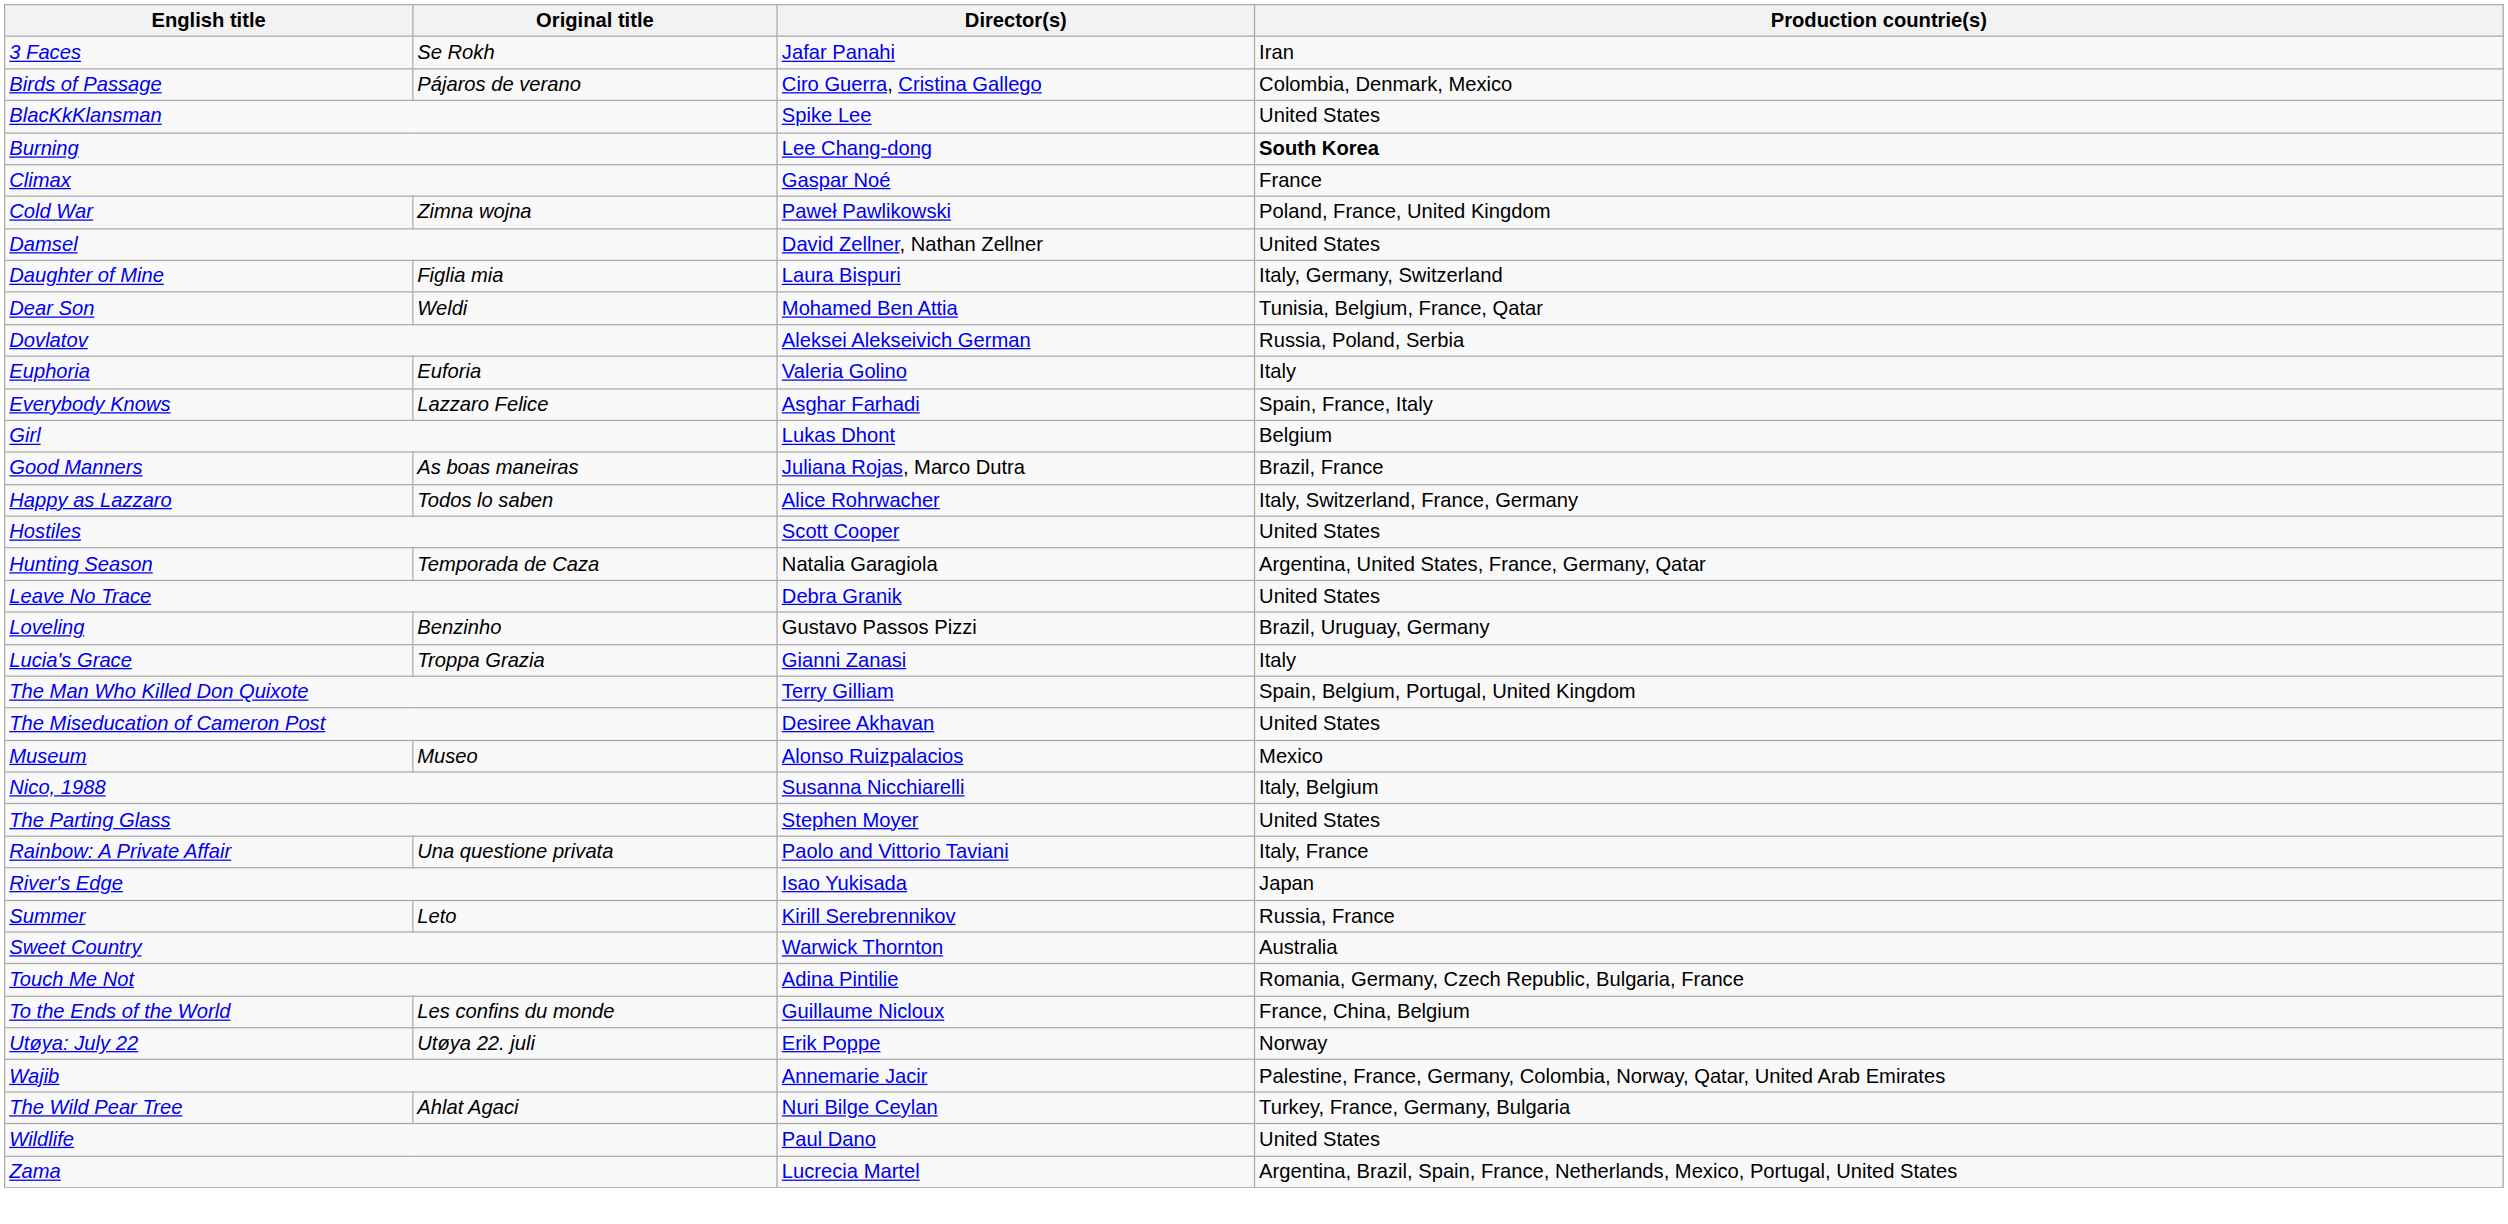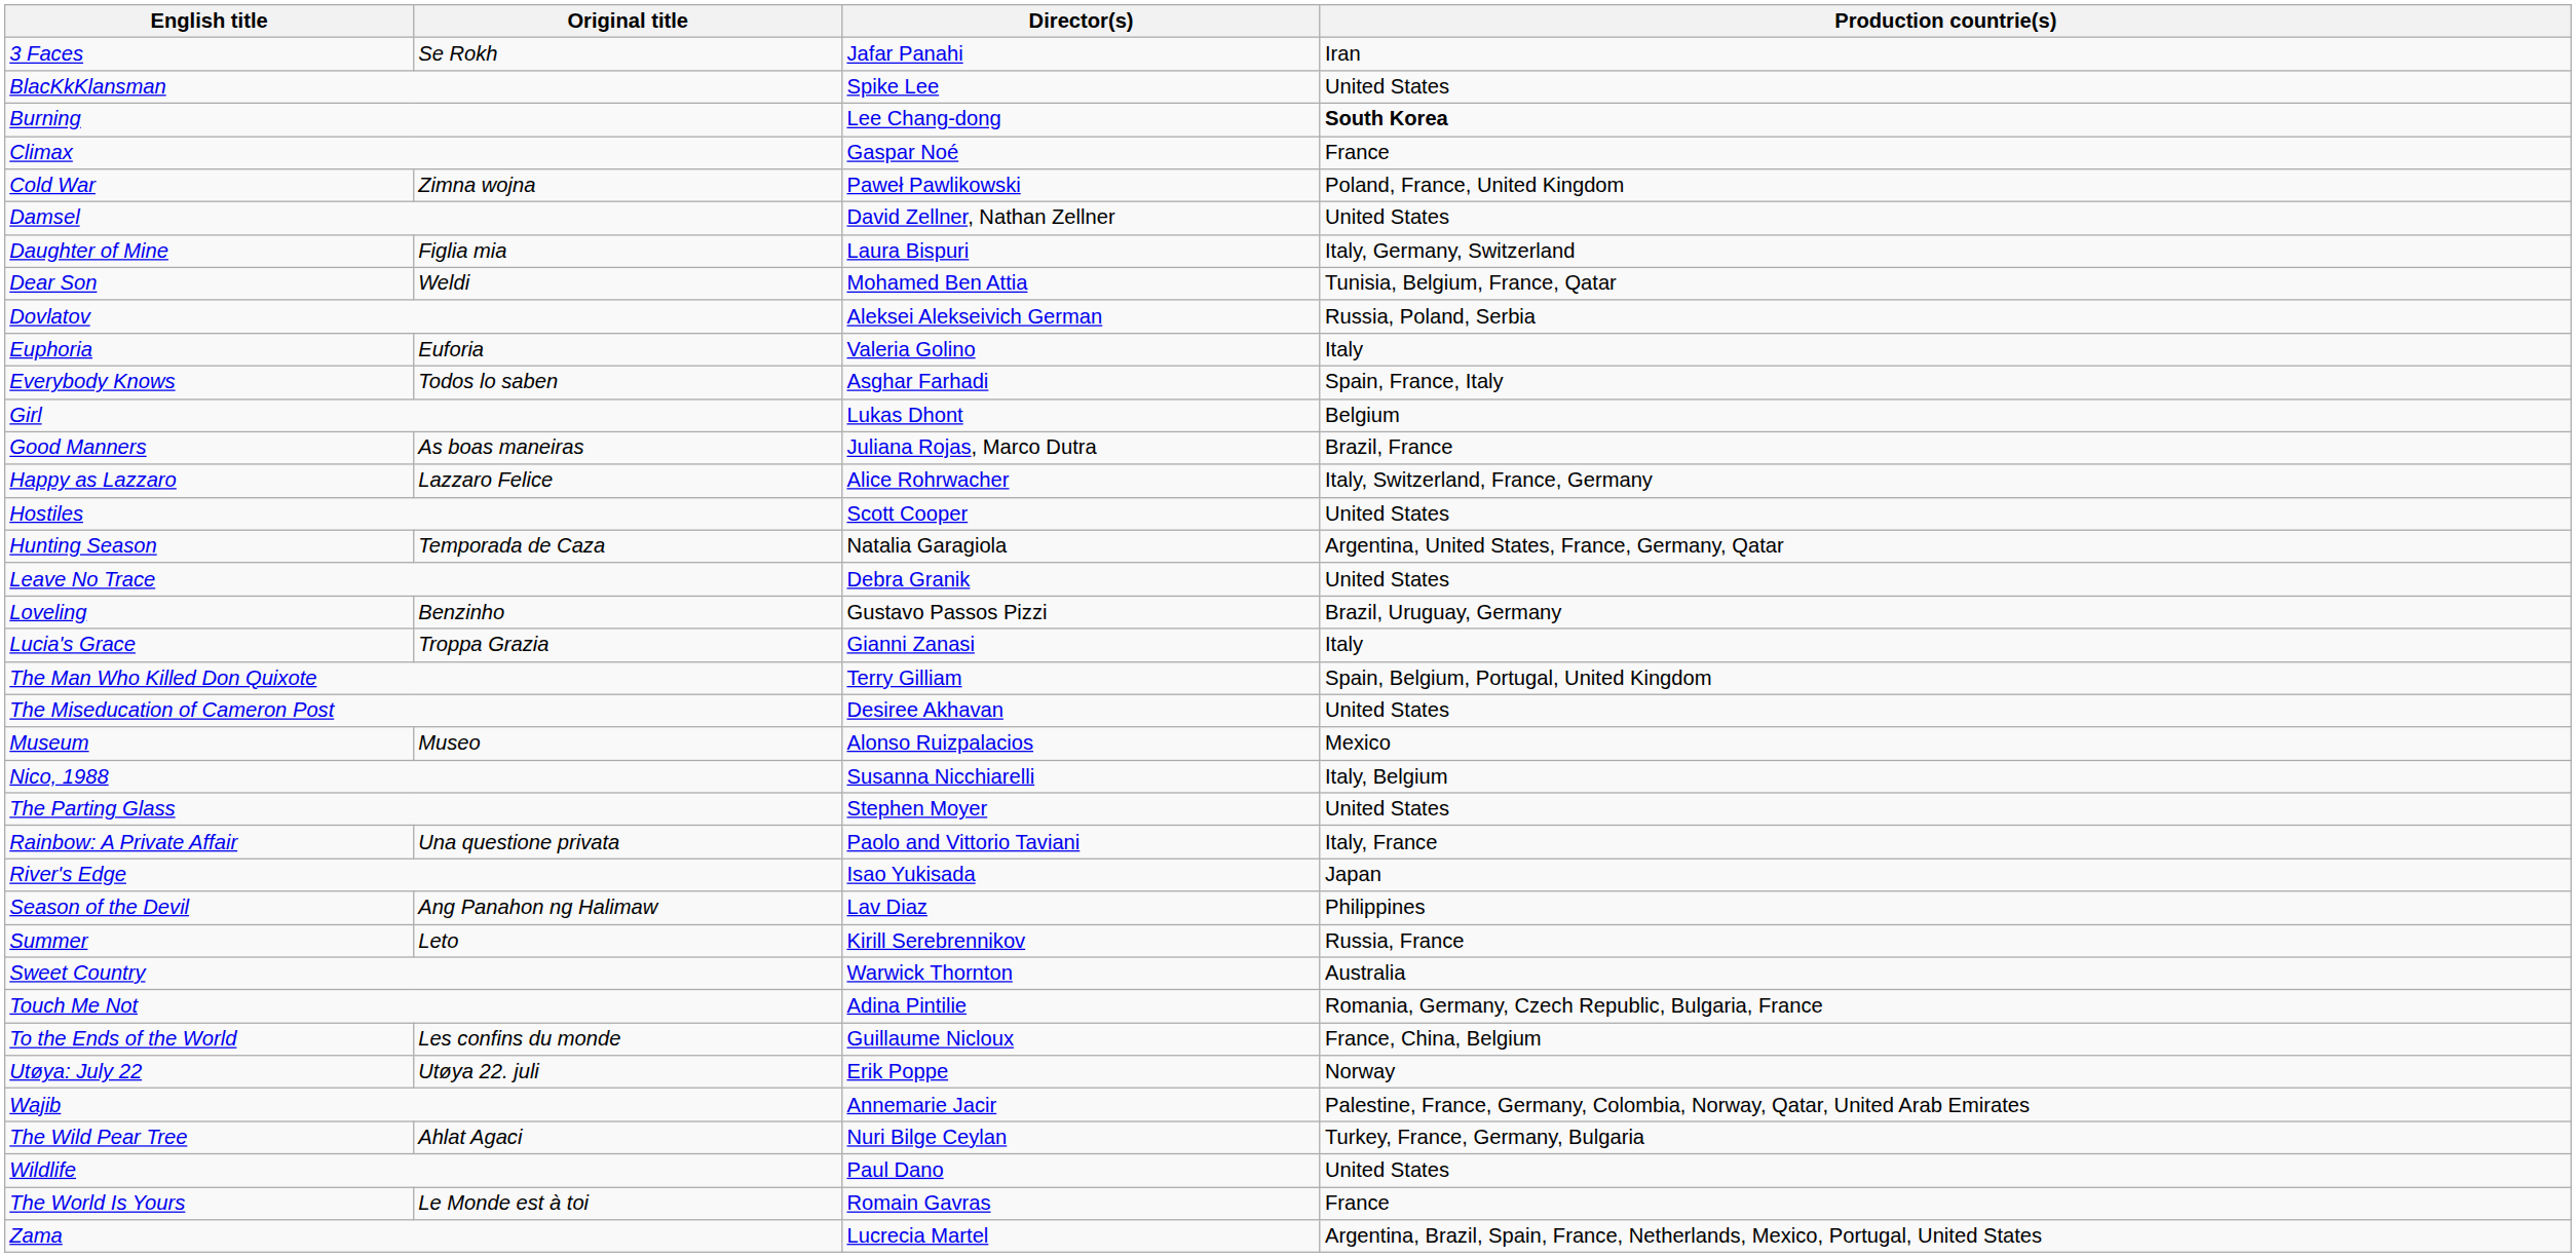- row: Birds of Passage | Pájaros de verano | Ciro Guerra, Cristina Gallego | Colombia, Denmark, Mexico
Everybody Knows | Original title: Lazzaro Felice -> Todos lo saben
Happy as Lazzaro | Original title: Todos lo saben -> Lazzaro Felice
+ row: Season of the Devil | Ang Panahon ng Halimaw | Lav Diaz | Philippines
+ row: The World Is Yours | Le Monde est à toi | Romain Gavras | France
